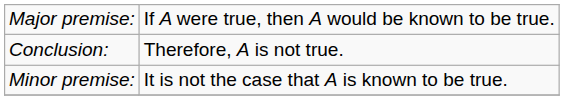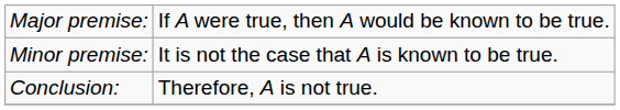rows swapped: Minor premise: <-> Conclusion:
